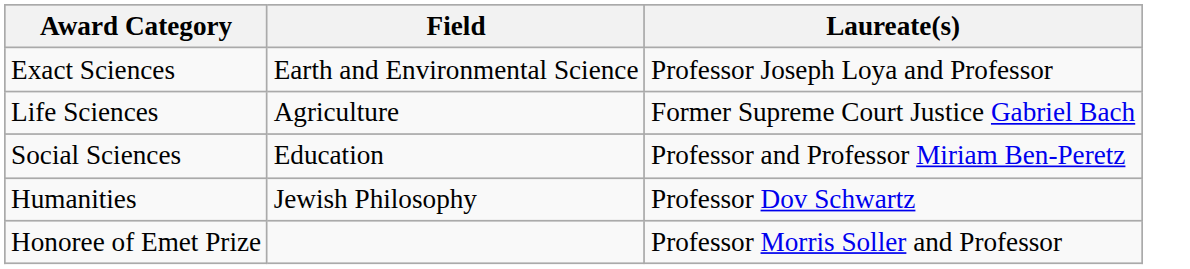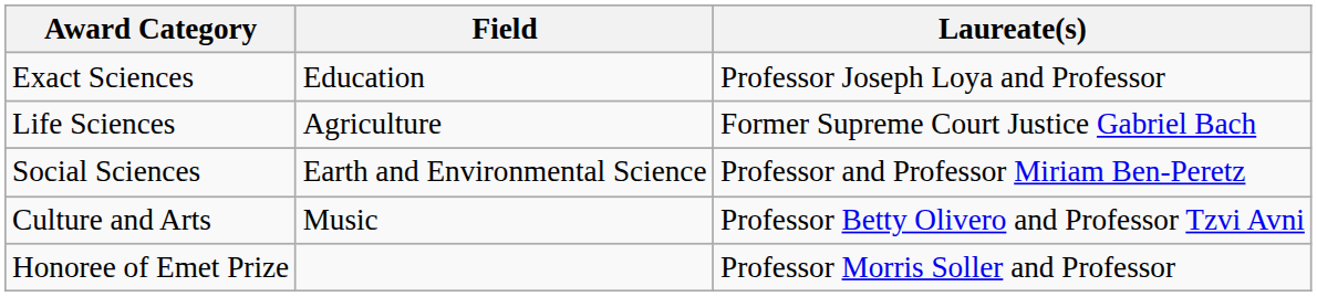Exact Sciences | Field: Earth and Environmental Science -> Education
Social Sciences | Field: Education -> Earth and Environmental Science
- row: Humanities | Jewish Philosophy | Professor Dov Schwartz
+ row: Culture and Arts | Music | Professor Betty Olivero and Professor Tzvi Avni
